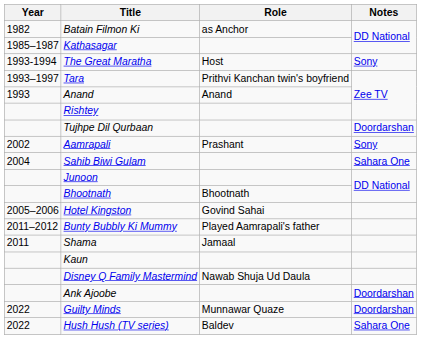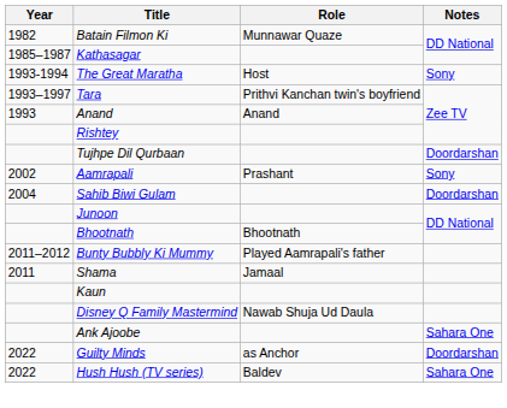Batain Filmon Ki | Role: as Anchor -> Munnawar Quaze
Sahib Biwi Gulam | Notes: Sahara One -> Doordarshan
- row: 2005–2006 | Hotel Kingston | Govind Sahai
Ank Ajoobe | Notes: Doordarshan -> Sahara One
Guilty Minds | Role: Munnawar Quaze -> as Anchor
